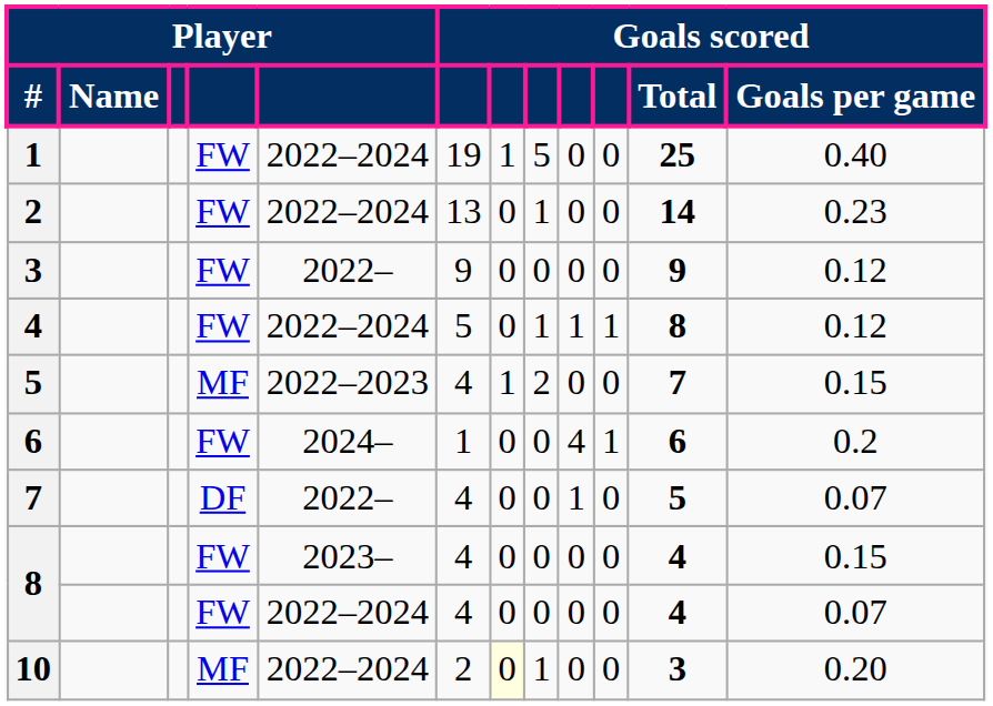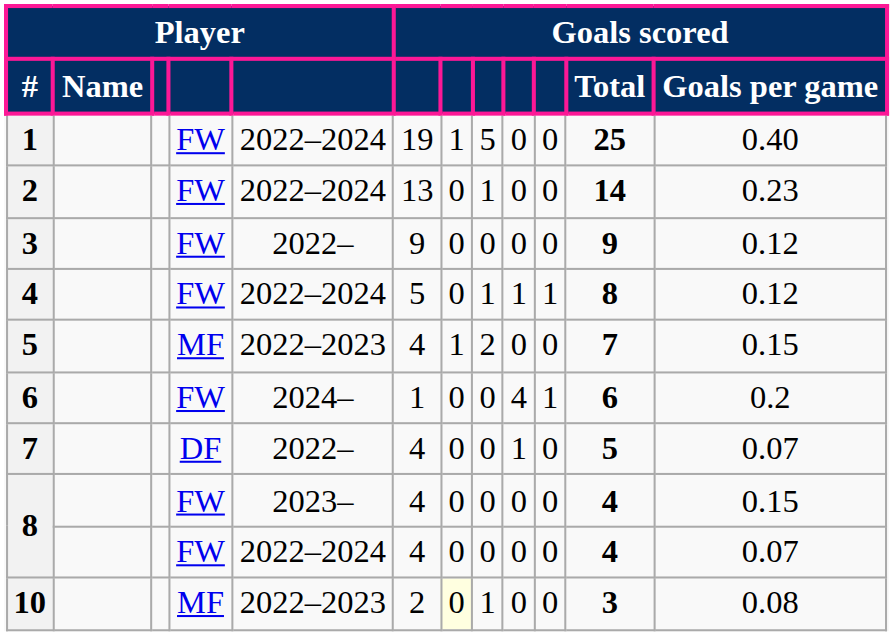10 | column 5: 2022–2024 -> 2022–2023
10 | Goals scored / Goals per game: 0.20 -> 0.08
